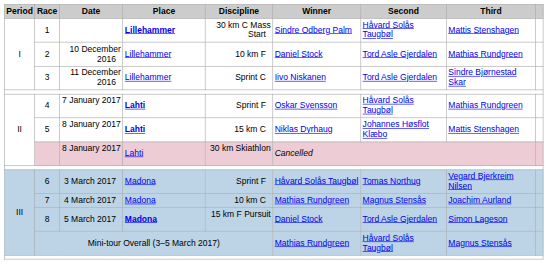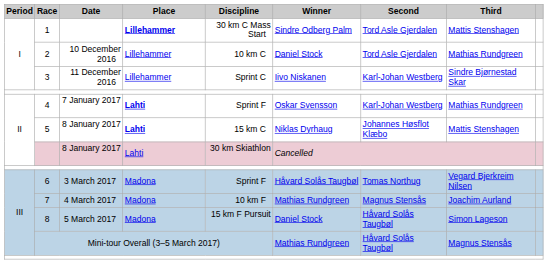1 | Second: Håvard Solås Taugbøl -> Tord Asle Gjerdalen
2 | Discipline: 10 km F -> 10 km C
3 | Second: Tord Asle Gjerdalen -> Karl-Johan Westberg
4 | Second: Håvard Solås Taugbøl -> Karl-Johan Westberg
7 | Discipline: 10 km C -> 10 km F
8 | Place: bold -> normal
8 | Second: Tord Asle Gjerdalen -> Håvard Solås Taugbøl
